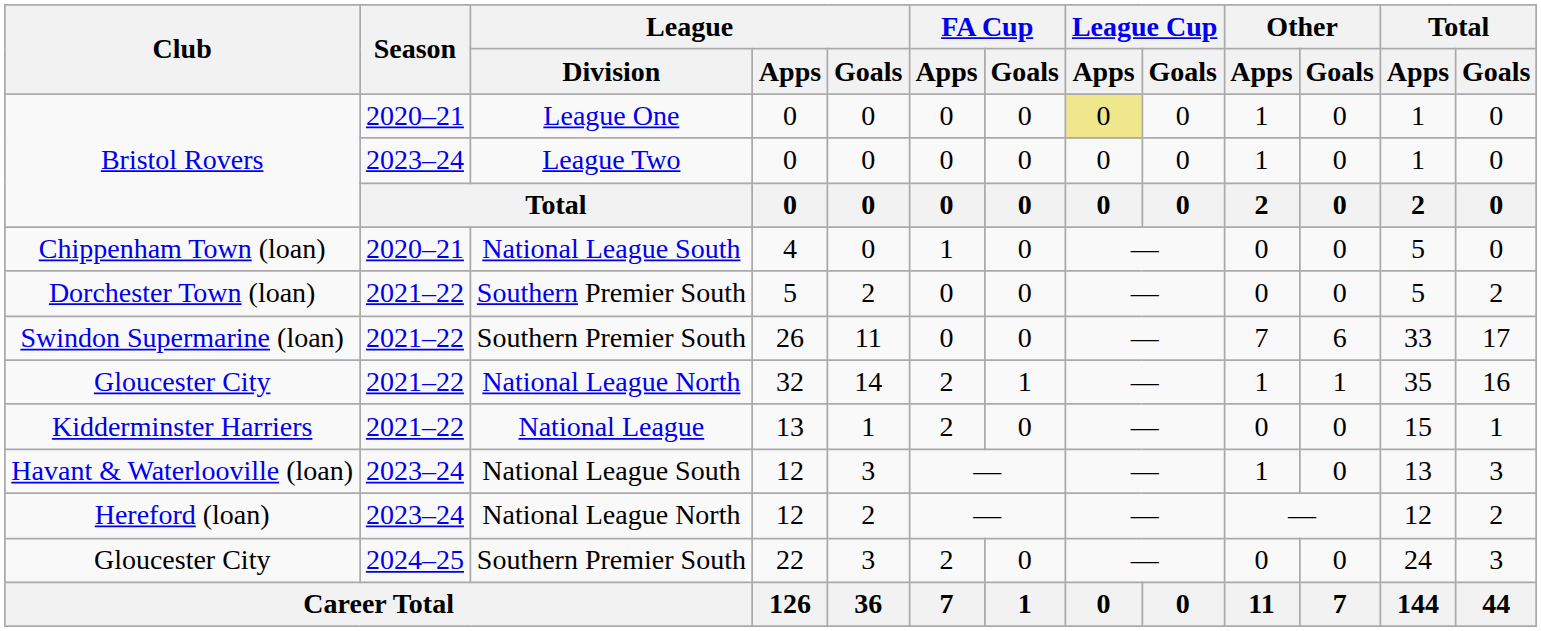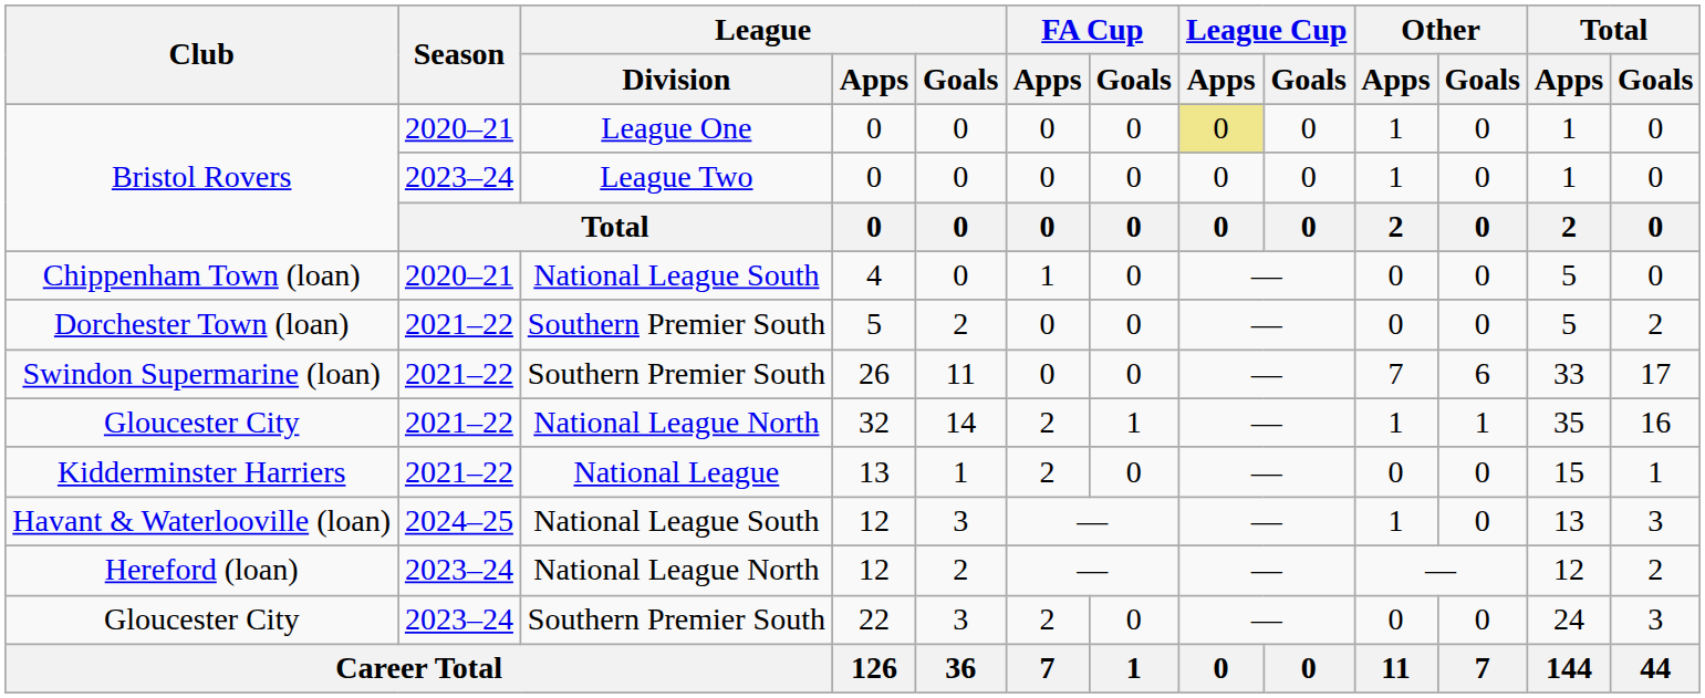Havant & Waterlooville (loan) | Season: 2023–24 -> 2024–25
Gloucester City / Southern Premier South | Season: 2024–25 -> 2023–24
